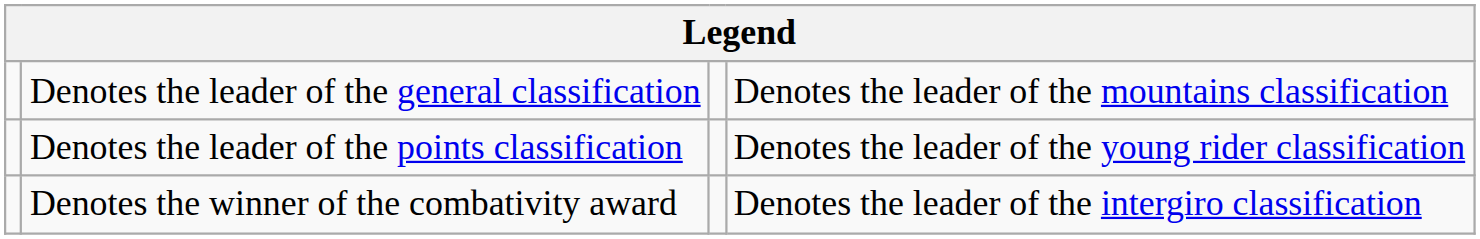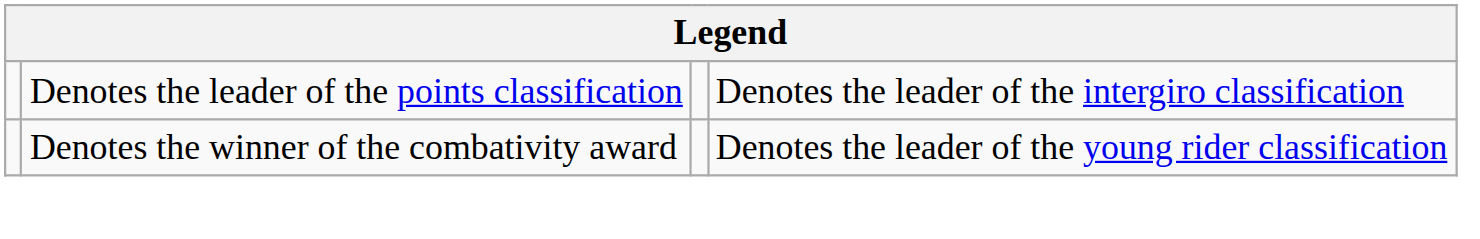- row: Denotes the leader of the general classification | Denotes the leader of the mountains classification
Denotes the leader of the points classification | column 4: Denotes the leader of the young rider classification -> Denotes the leader of the intergiro classification
Denotes the winner of the combativity award | column 4: Denotes the leader of the intergiro classification -> Denotes the leader of the young rider classification
